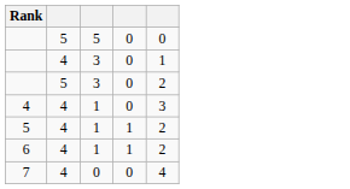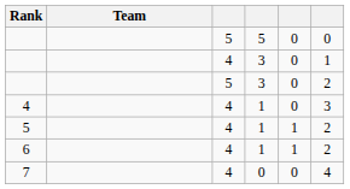+ column: Team
